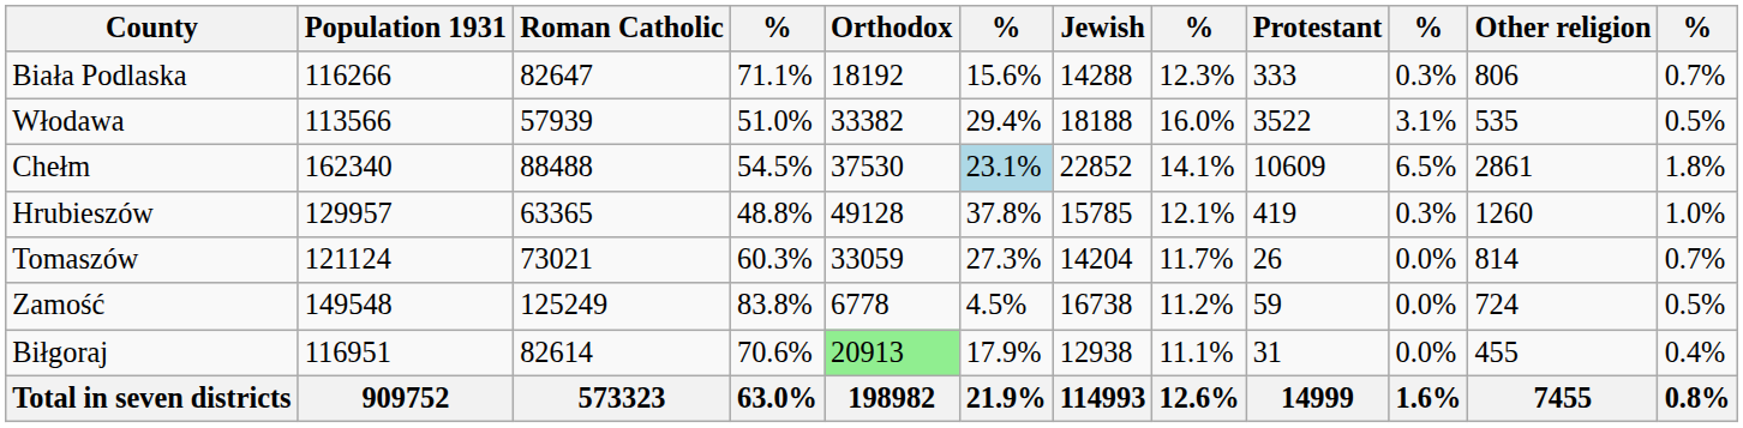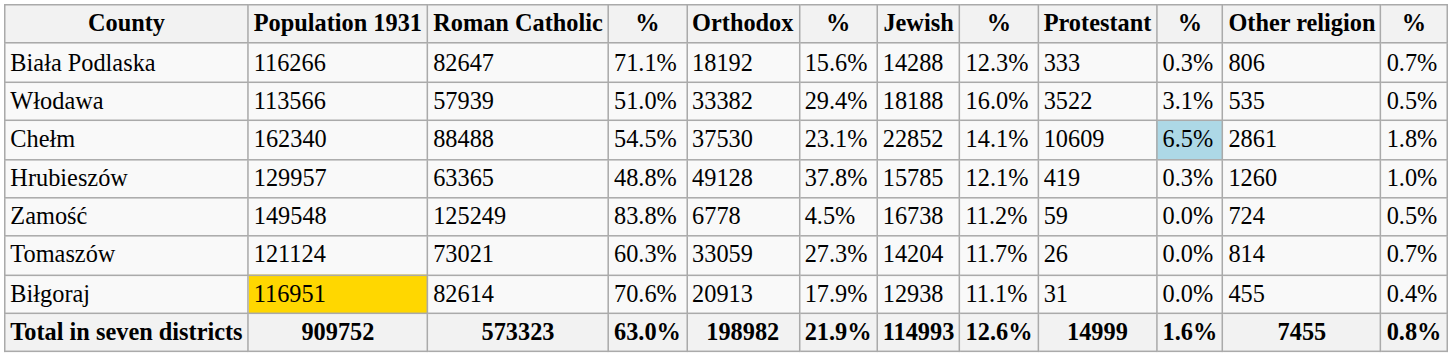Chełm | column 6: lightblue background -> no background
Chełm | column 10: no background -> lightblue background
rows swapped: Zamość <-> Tomaszów
Biłgoraj | Population 1931: no background -> gold background
Biłgoraj | Orthodox: lightgreen background -> no background
